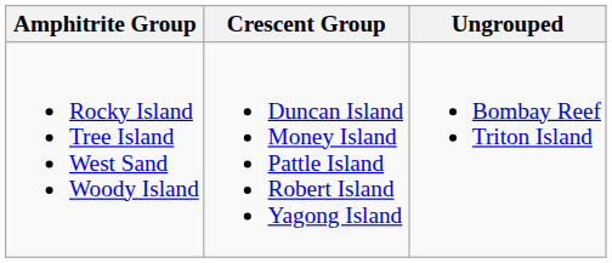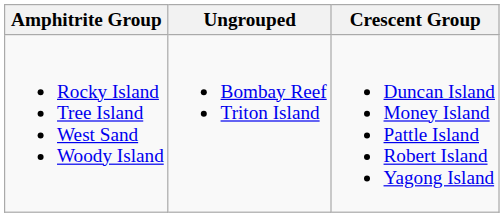columns swapped: Crescent Group <-> Ungrouped
